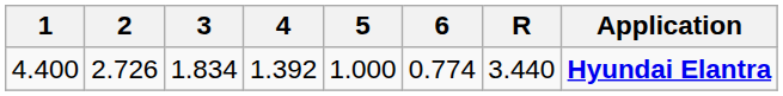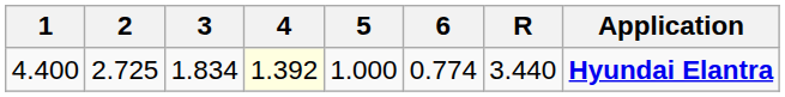4.400 | 2: 2.726 -> 2.725
4.400 | 4: no background -> lightyellow background
